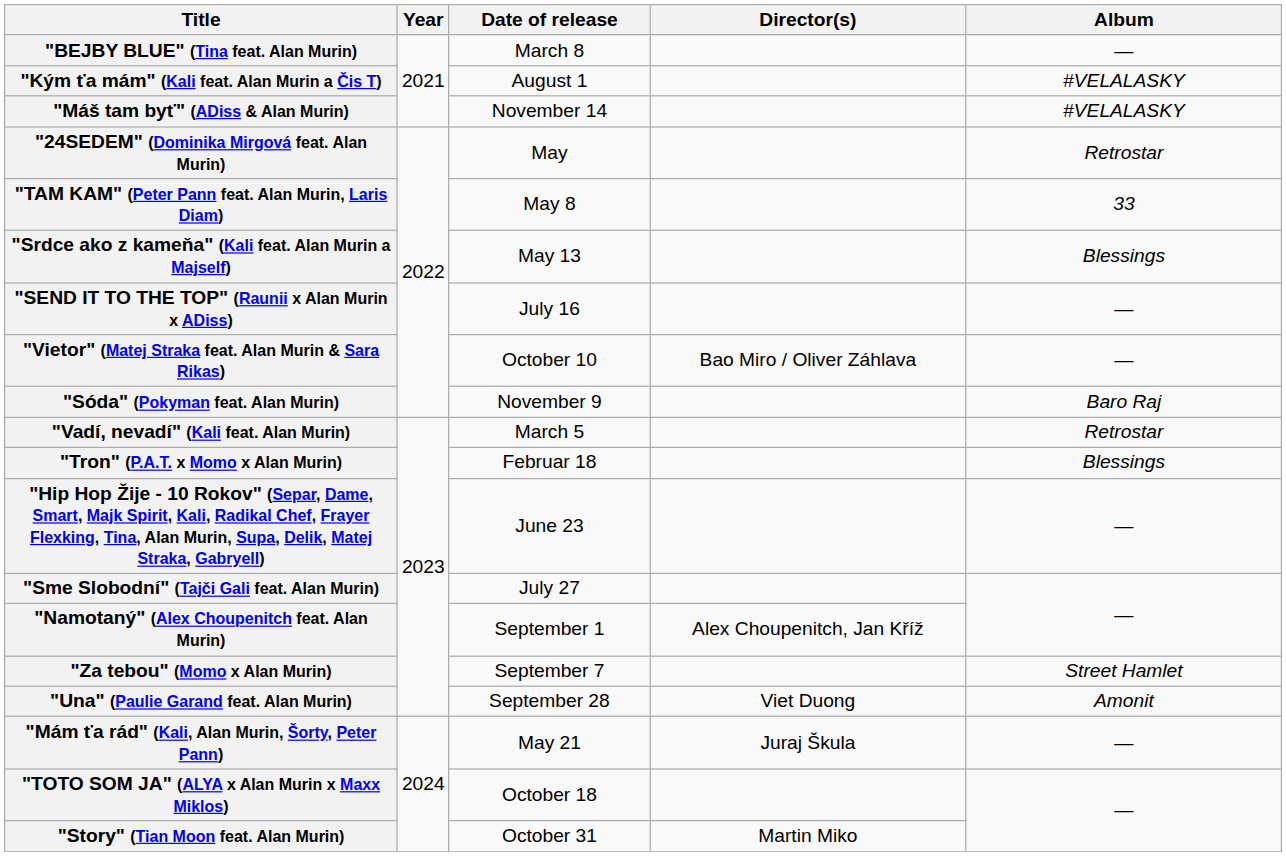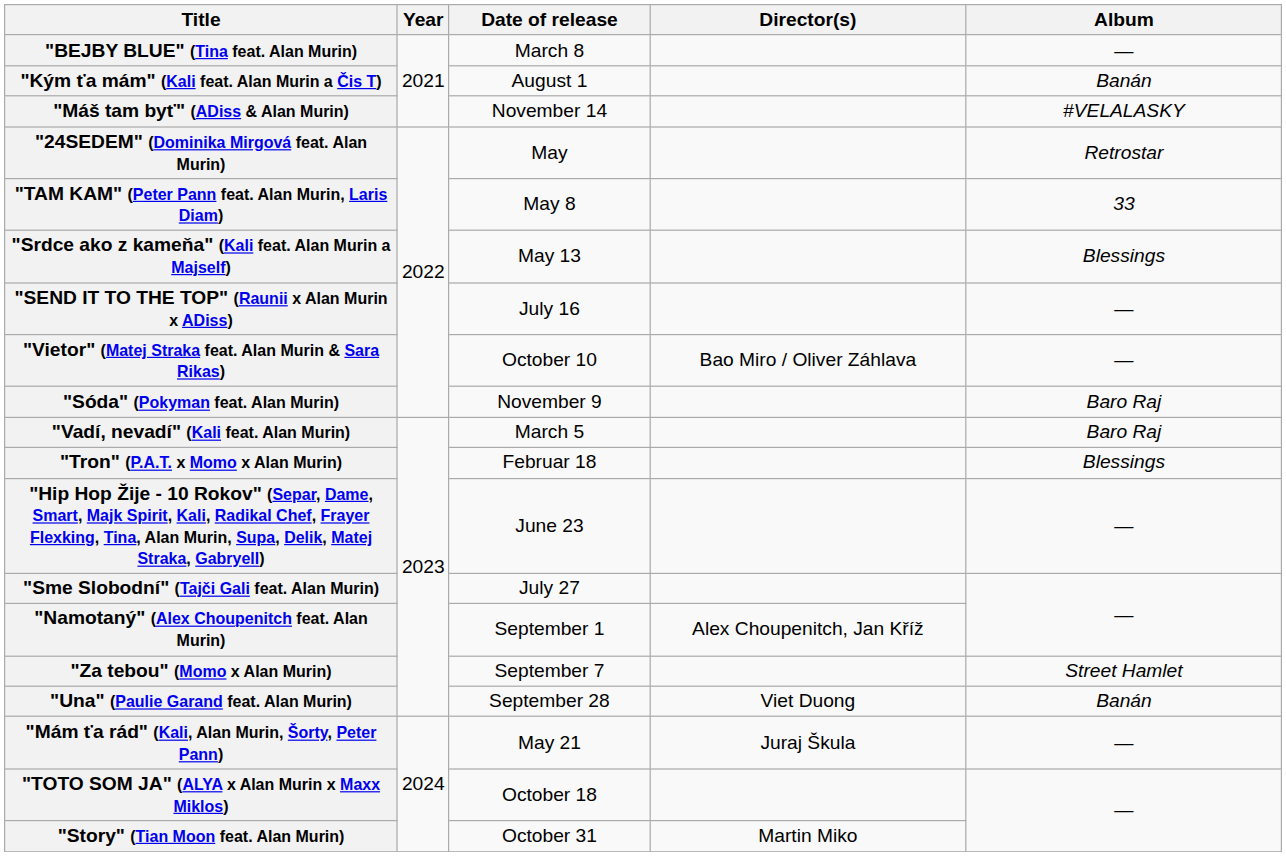"Kým ťa mám" (Kali feat. Alan Murin a Čis T) | Album: #VELALASKY -> Banán
"Vadí, nevadí" (Kali feat. Alan Murin) | Album: Retrostar -> Baro Raj
"Una" (Paulie Garand feat. Alan Murin) | Album: Amonit -> Banán
